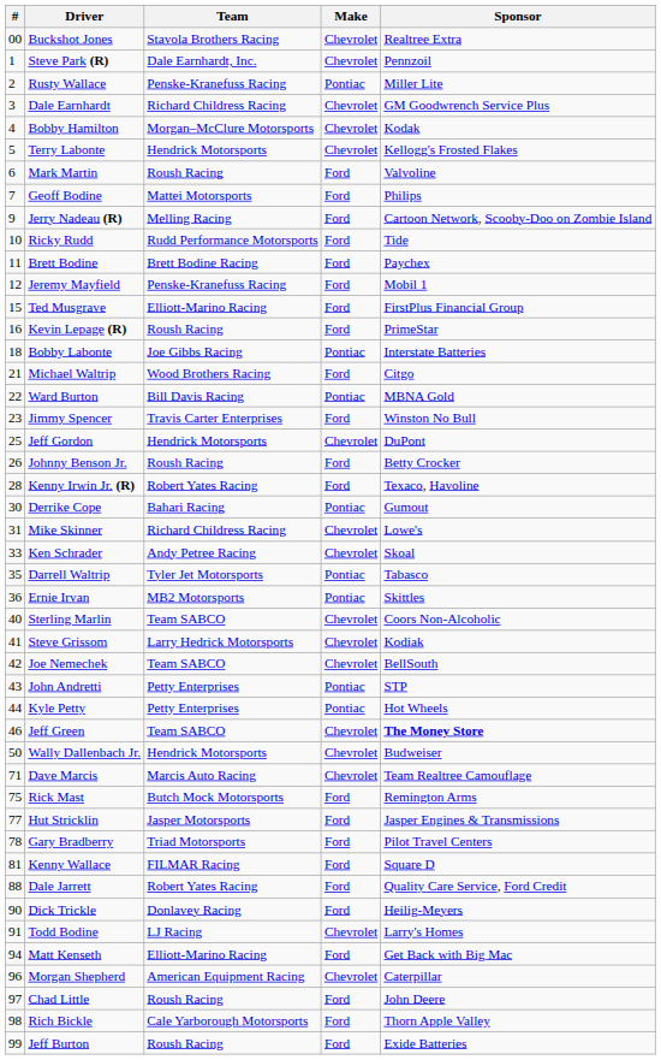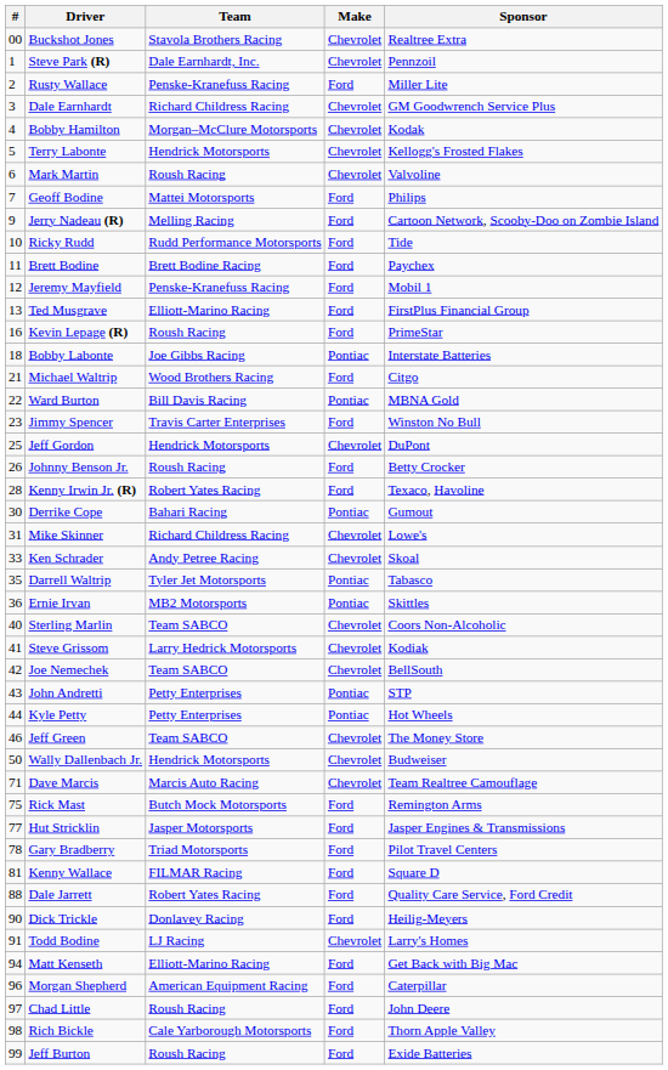Rusty Wallace | Make: Pontiac -> Ford
Mark Martin | Make: Ford -> Chevrolet
Ted Musgrave | #: 15 -> 13
Jeff Green | Sponsor: bold -> normal
Morgan Shepherd | Make: Chevrolet -> Ford
